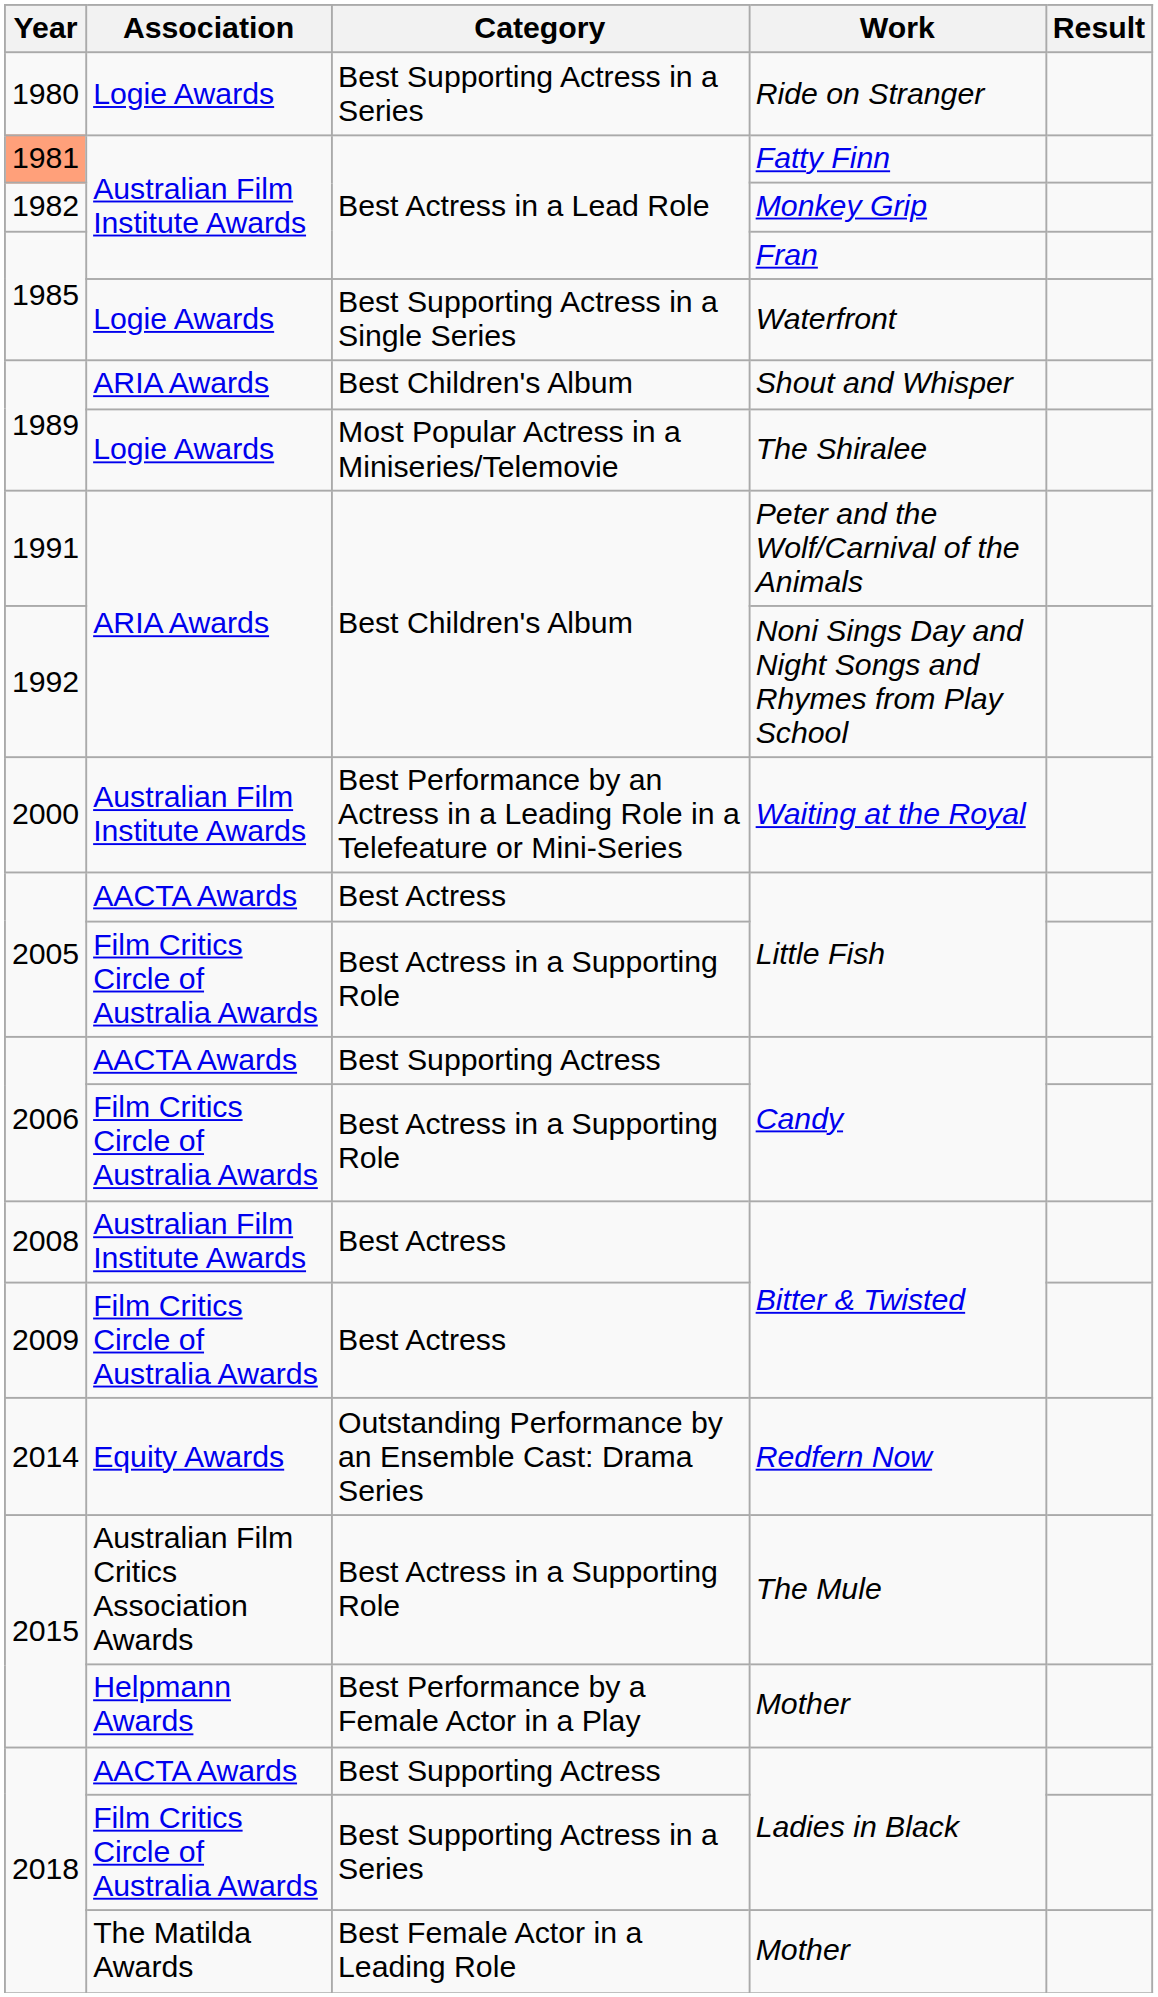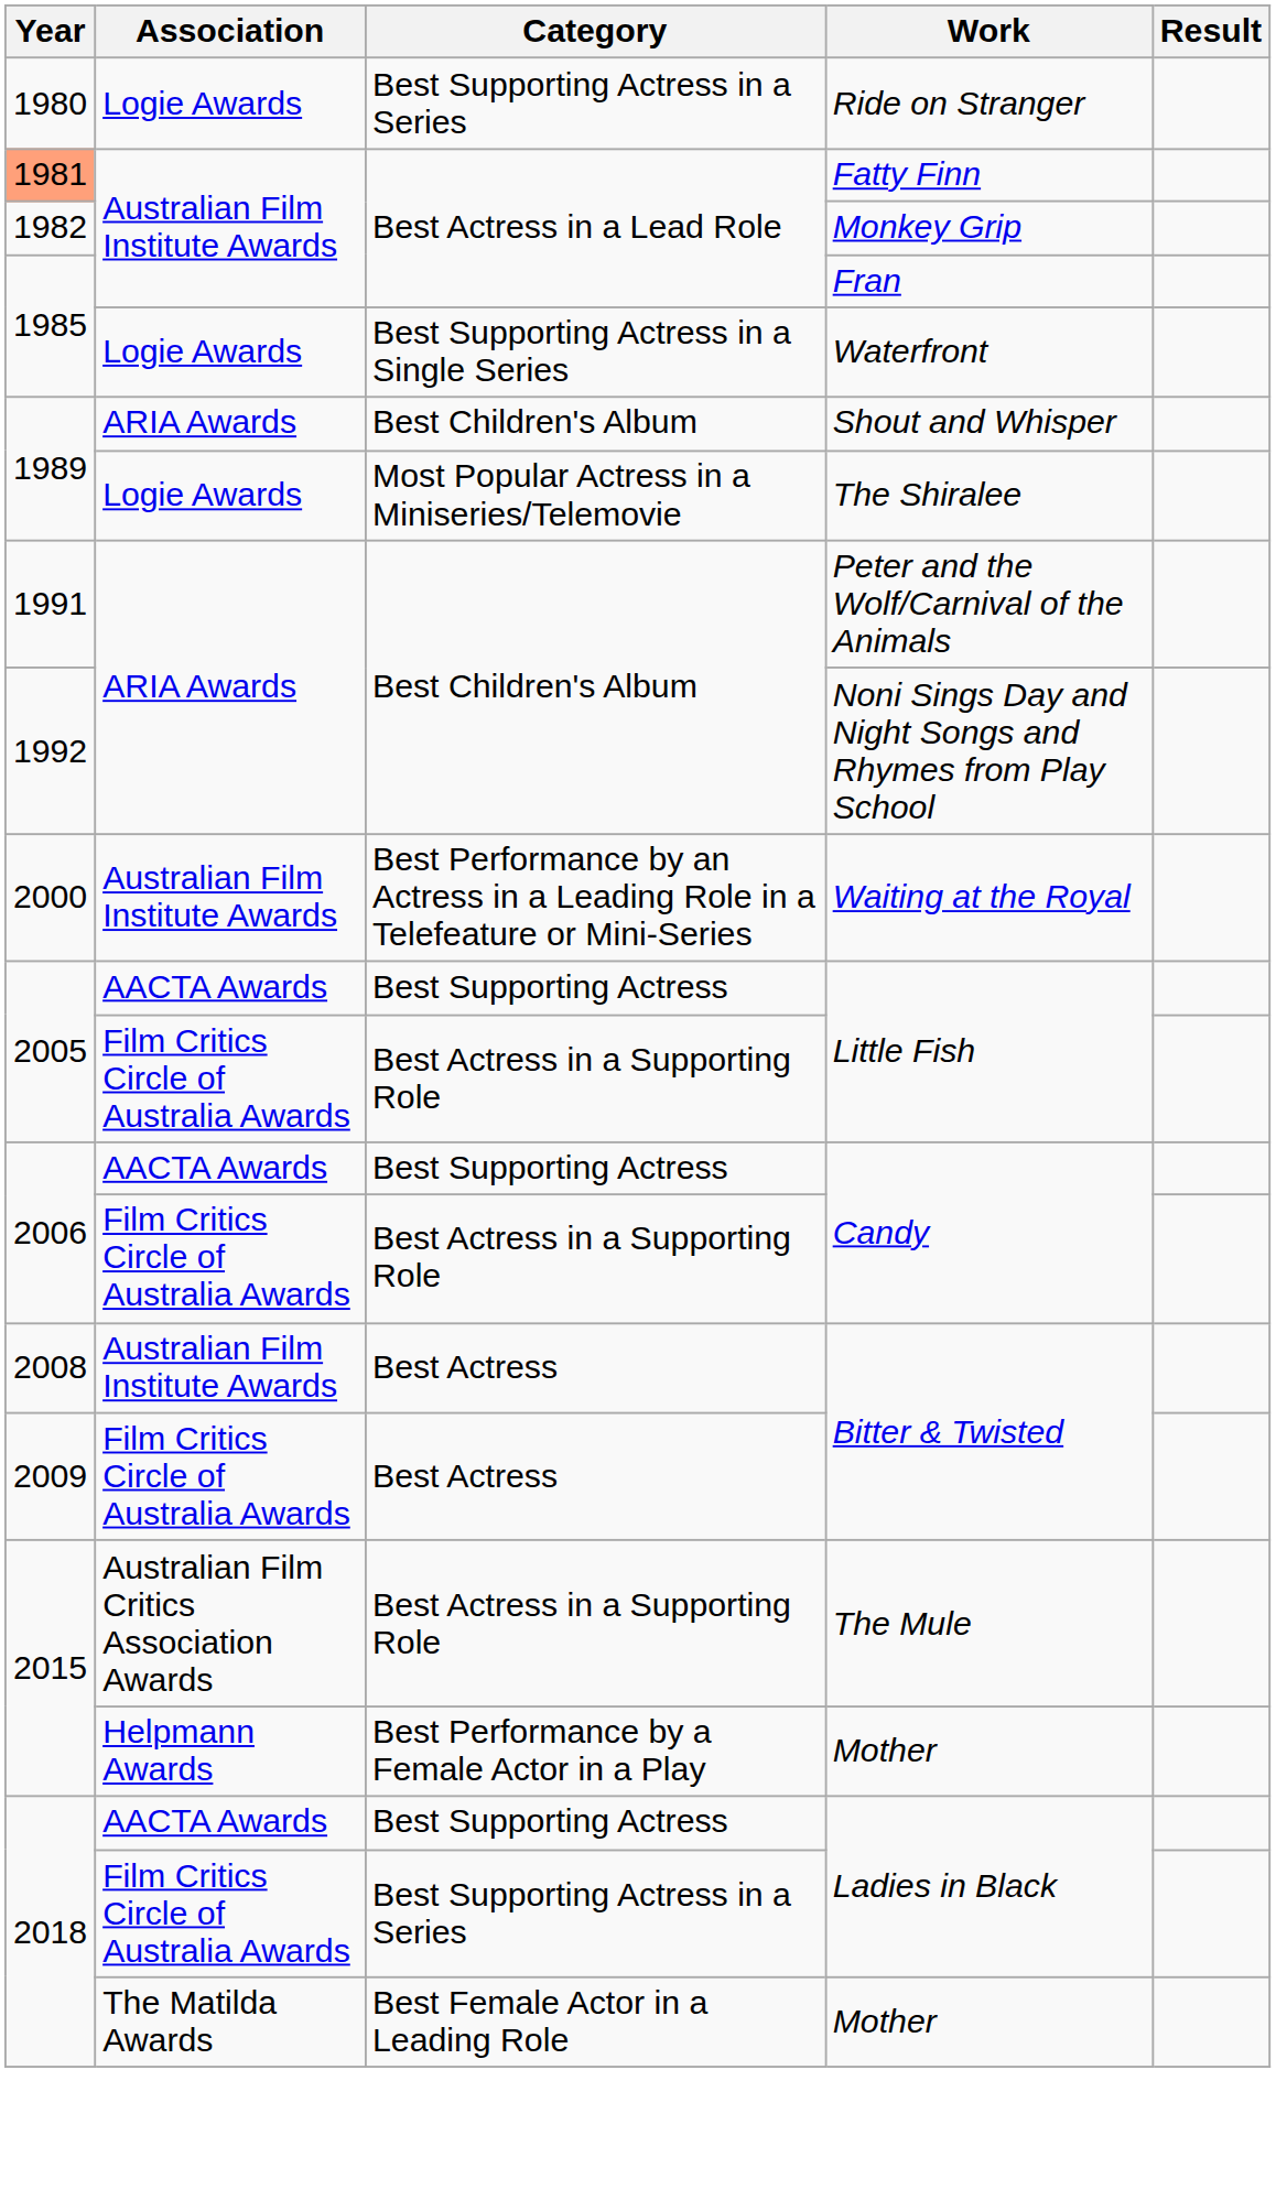AACTA Awards / Little Fish | Category: Best Actress -> Best Supporting Actress
- row: 2014 | Equity Awards | Outstanding Performance by an Ensemble Cast: Drama Series | Redfern Now
